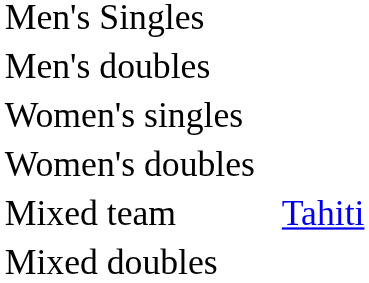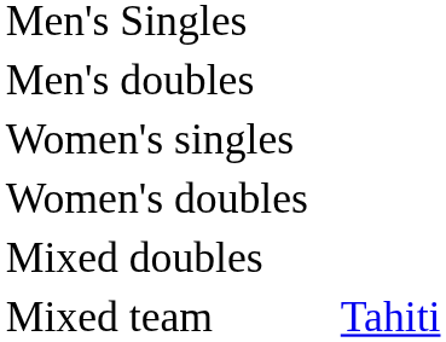rows swapped: Mixed doubles <-> Mixed team
